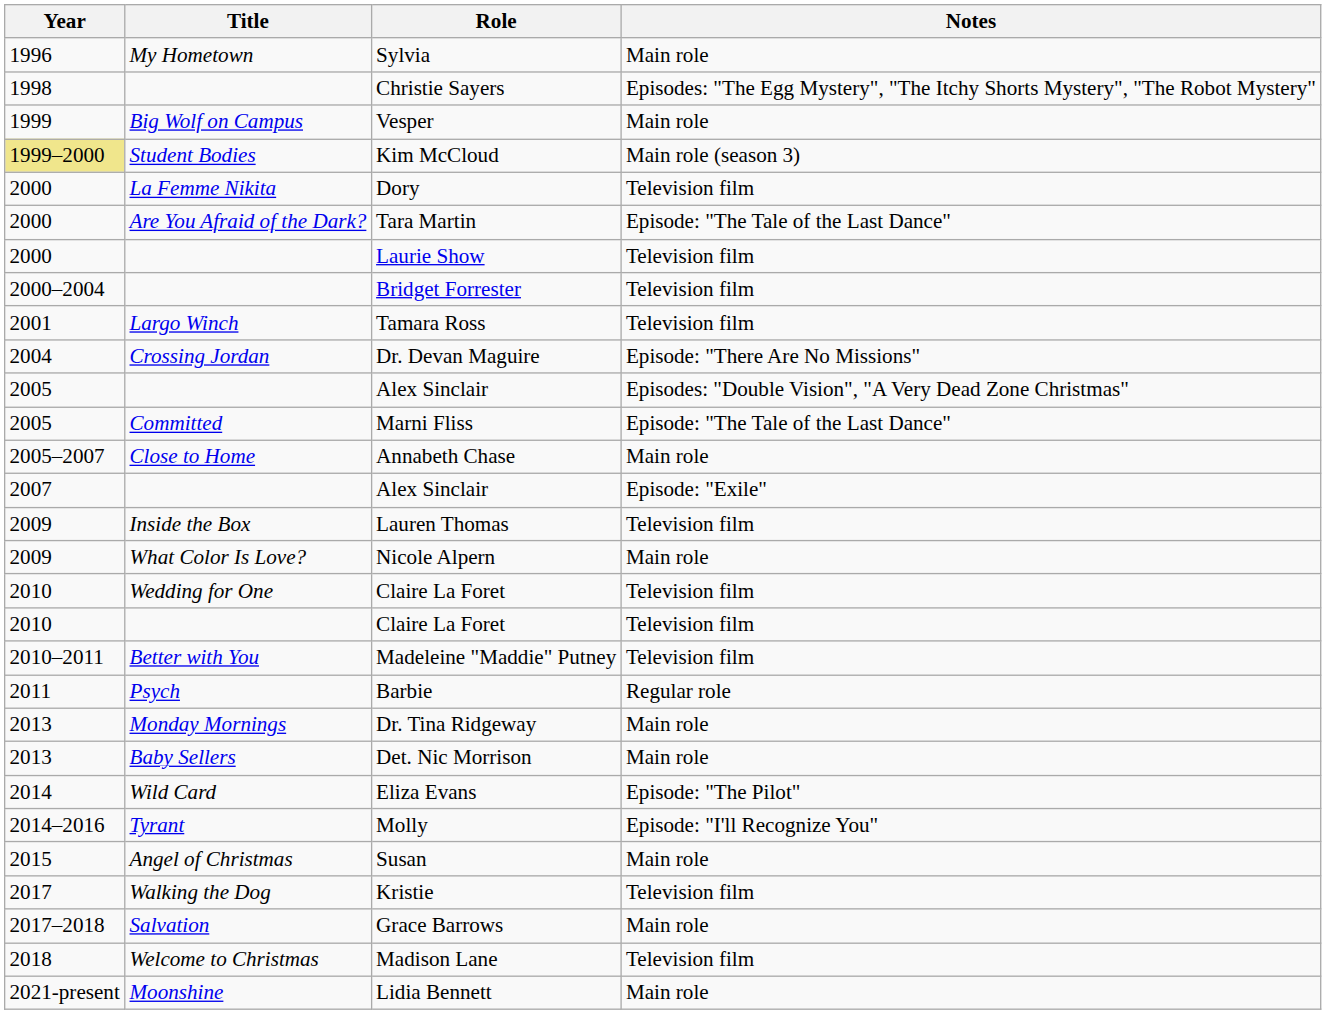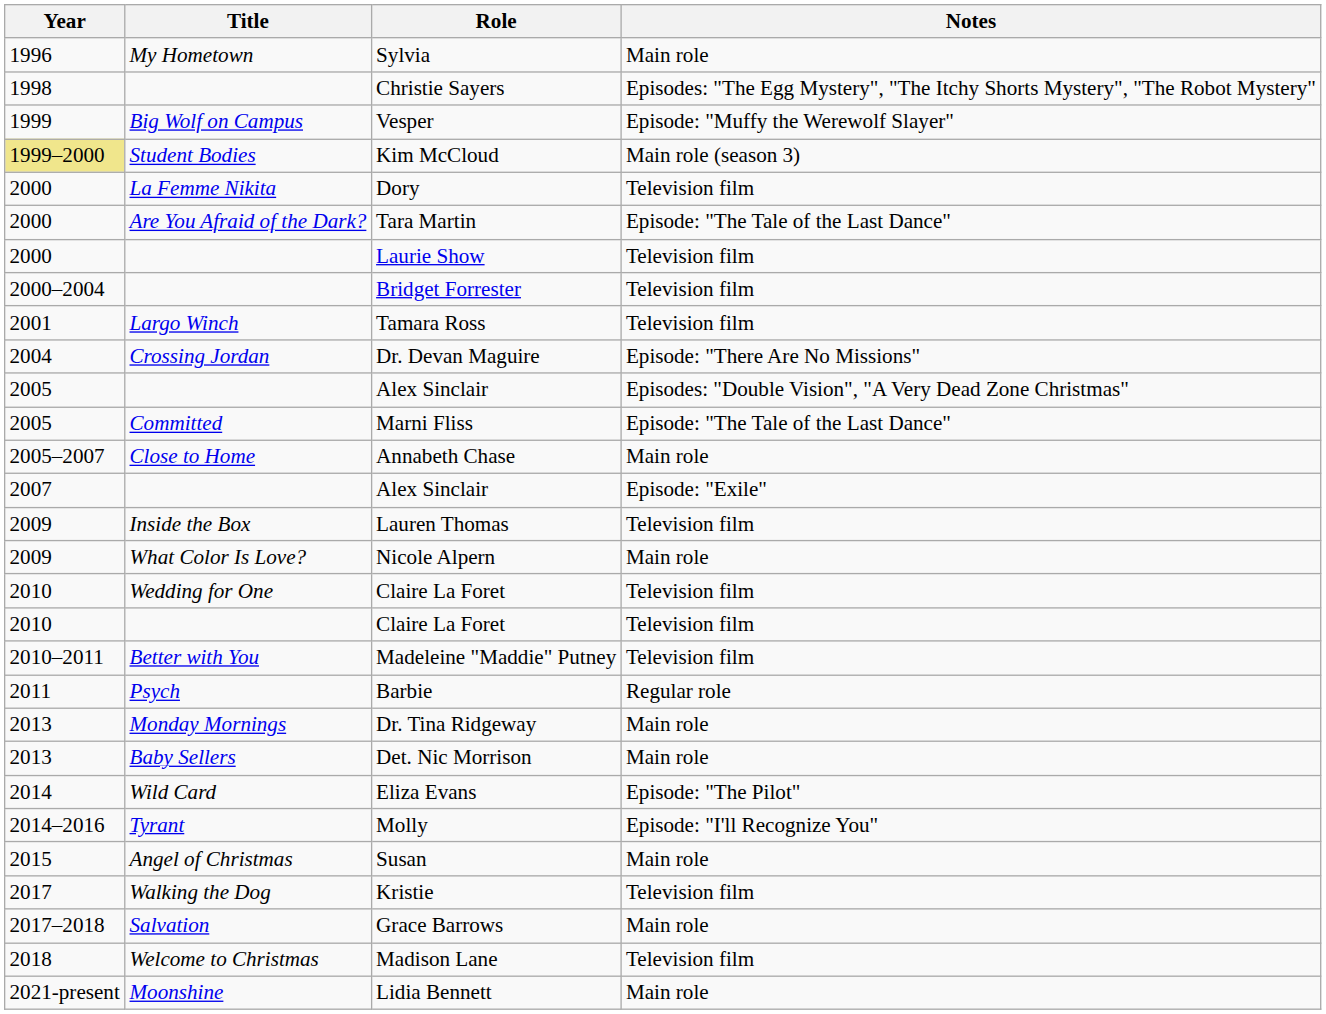Vesper | Notes: Main role -> Episode: "Muffy the Werewolf Slayer"
